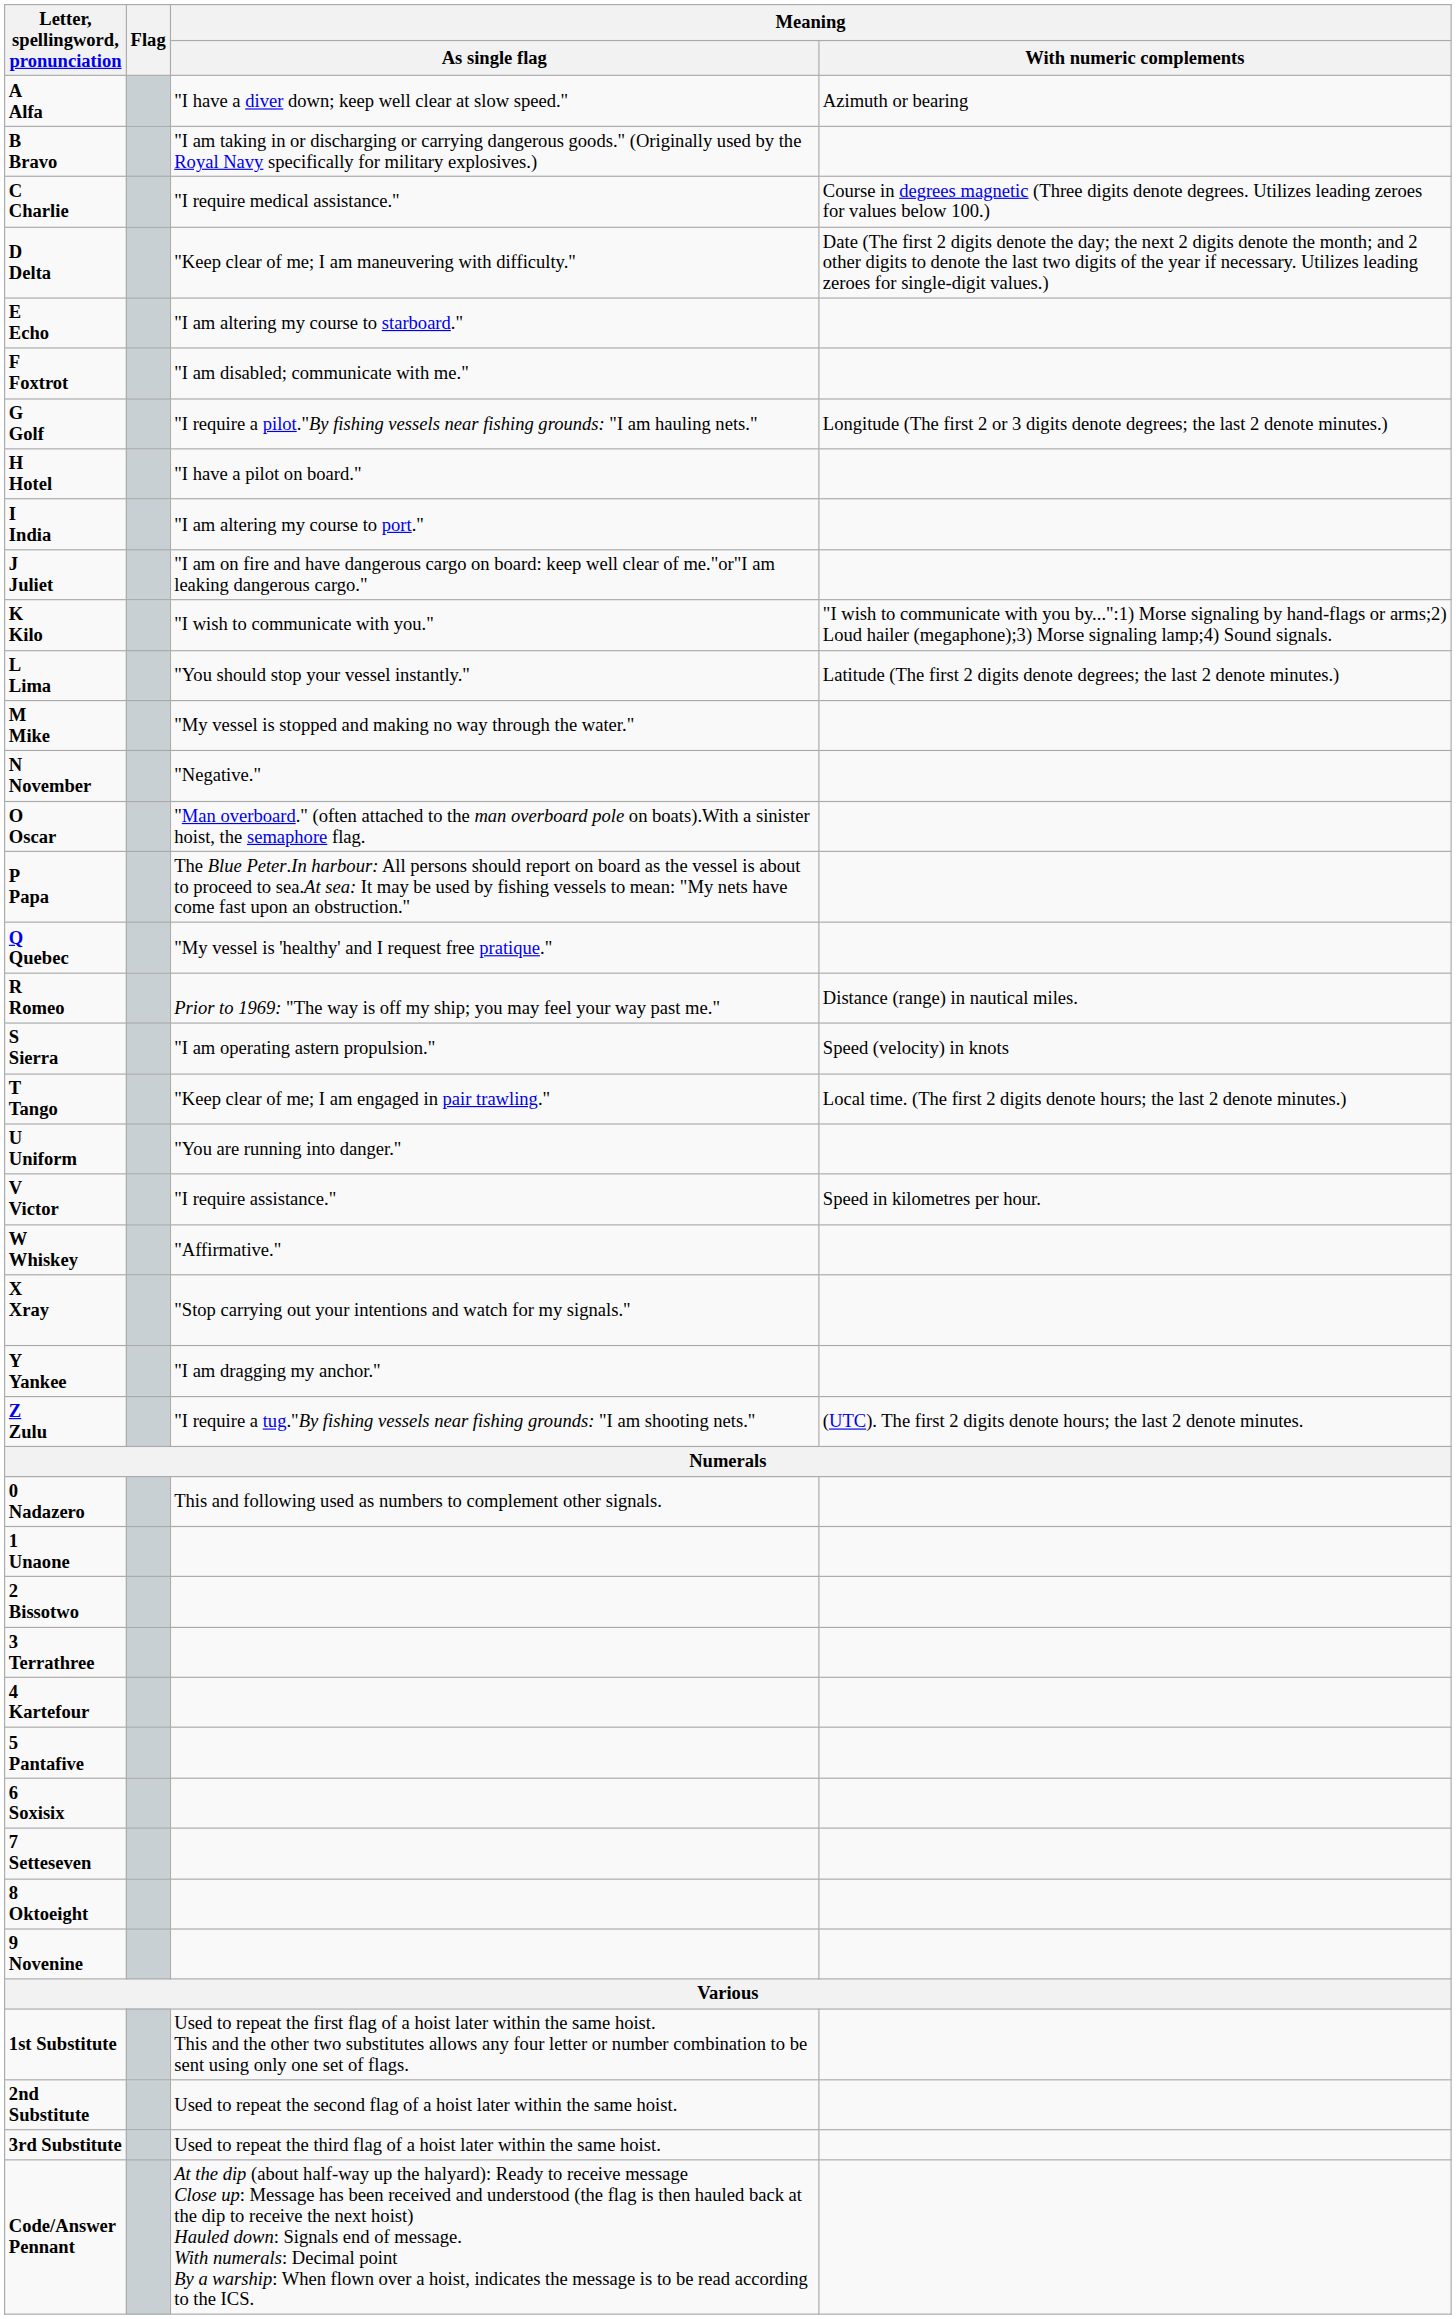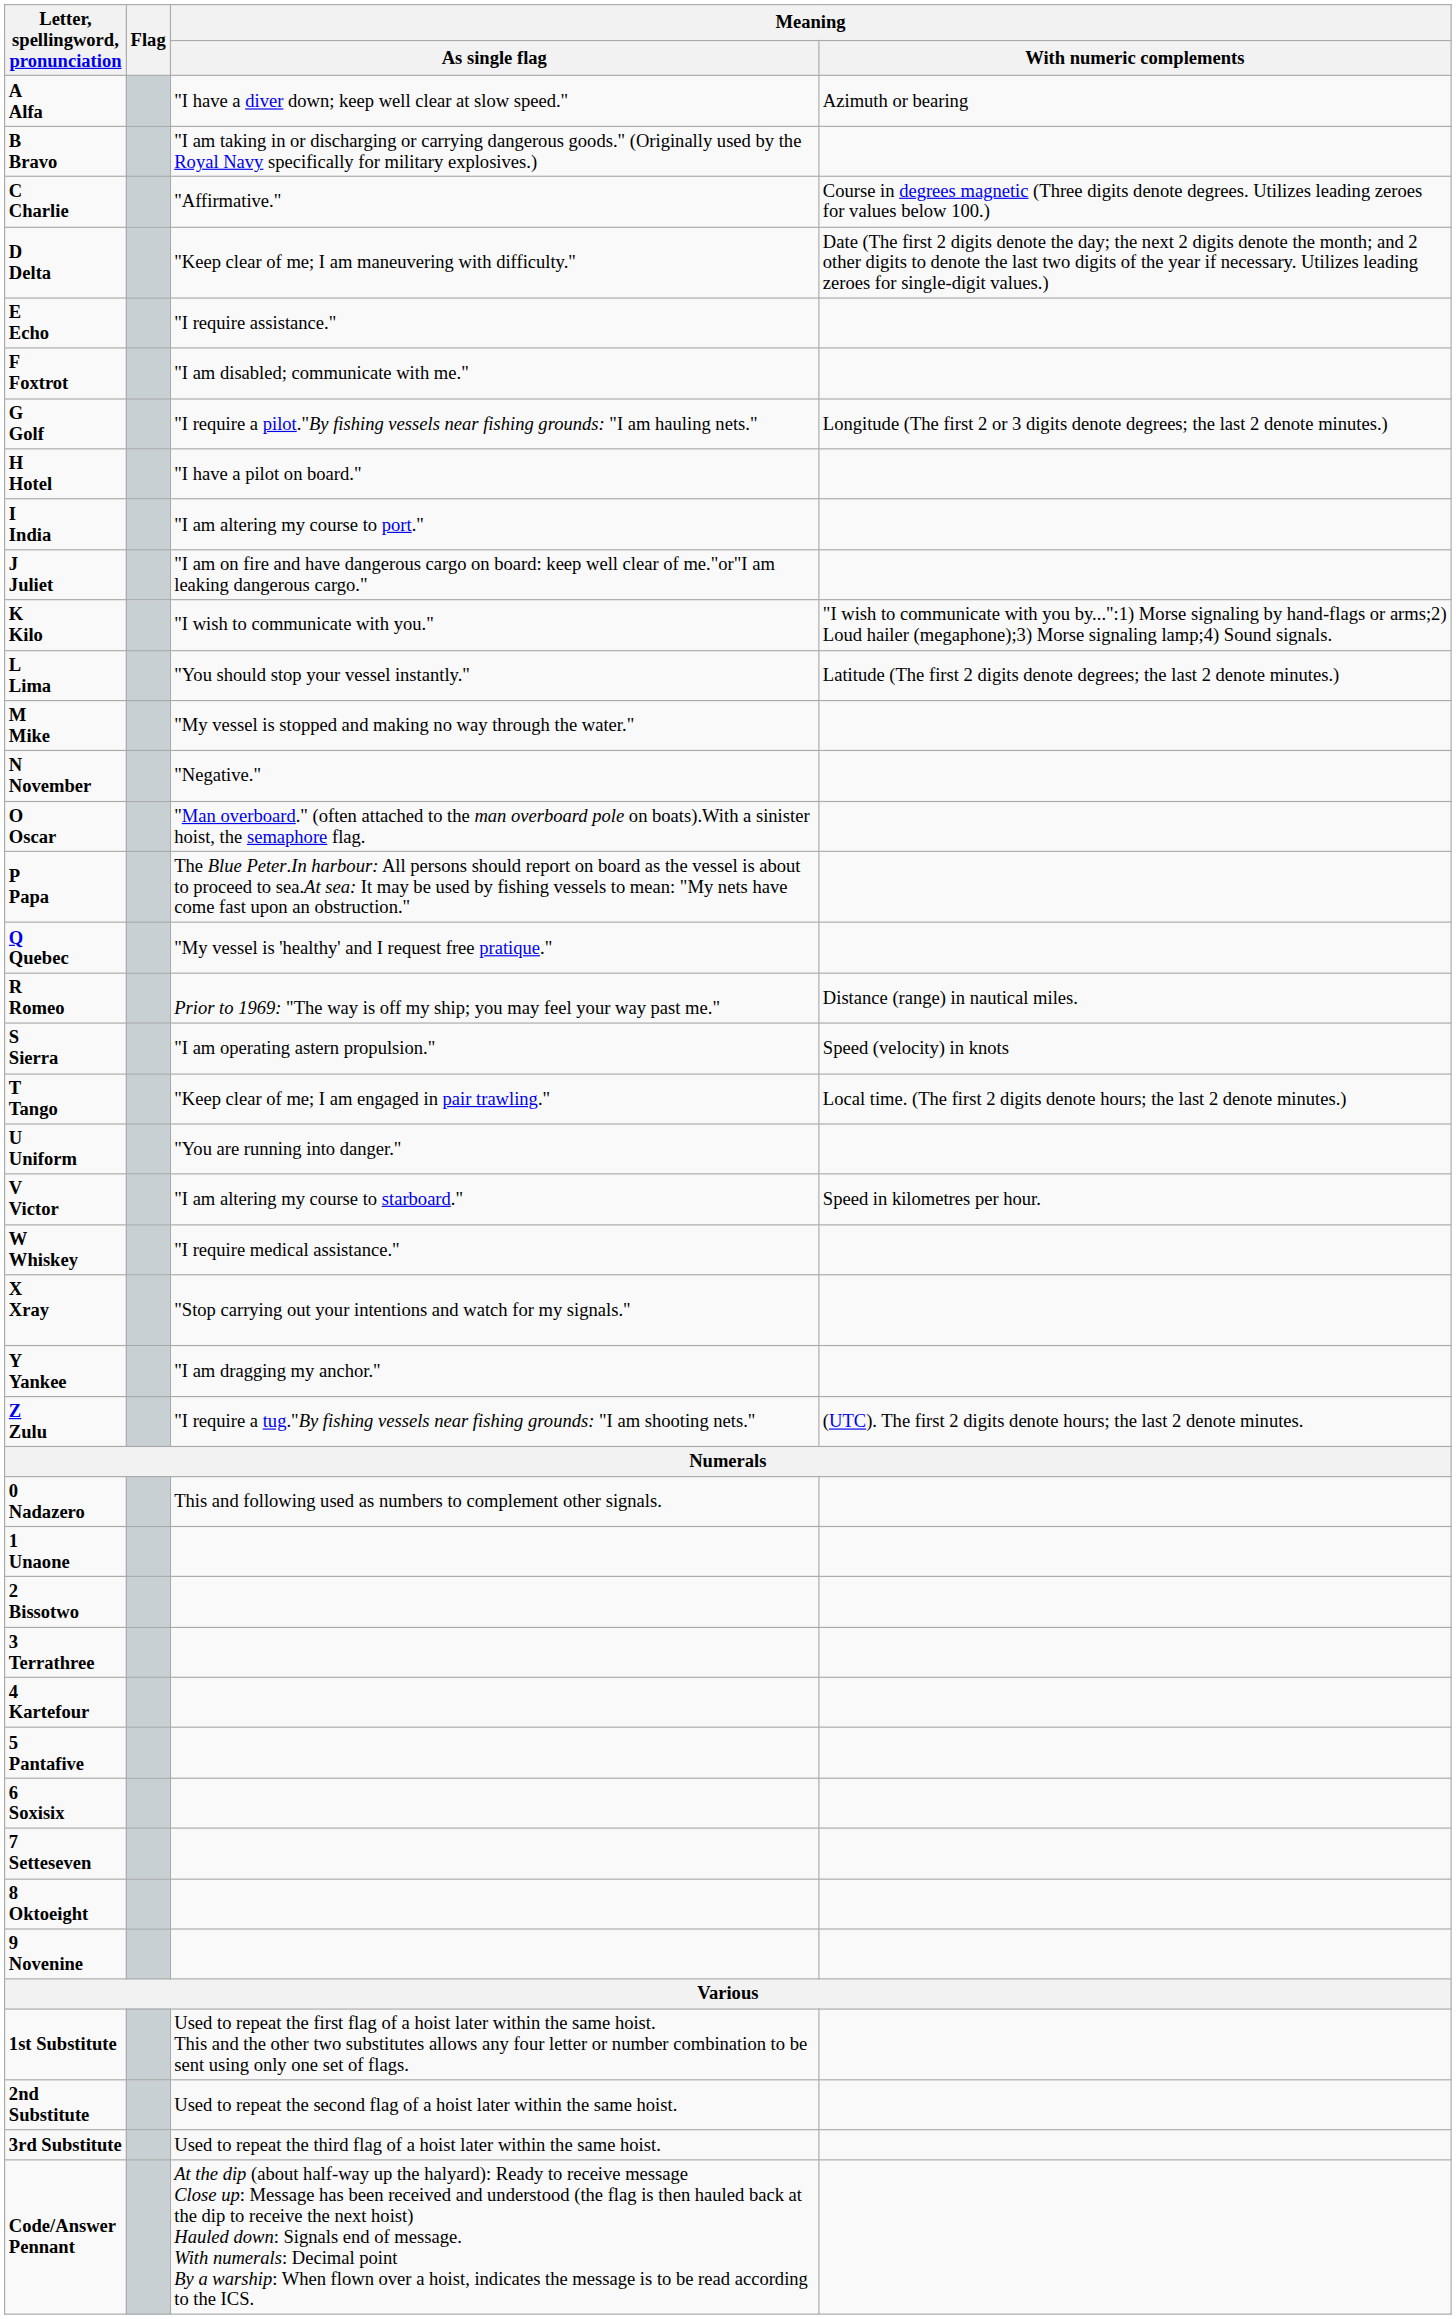C Charlie | Meaning / As single flag: "I require medical assistance." -> "Affirmative."
E Echo | Meaning / As single flag: "I am altering my course to starboard." -> "I require assistance."
V Victor | Meaning / As single flag: "I require assistance." -> "I am altering my course to starboard."
W Whiskey | Meaning / As single flag: "Affirmative." -> "I require medical assistance."
